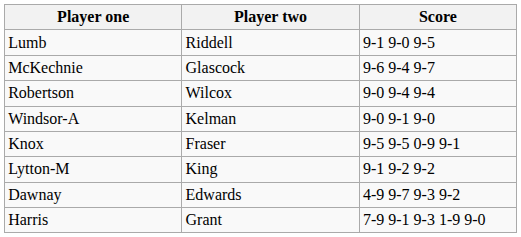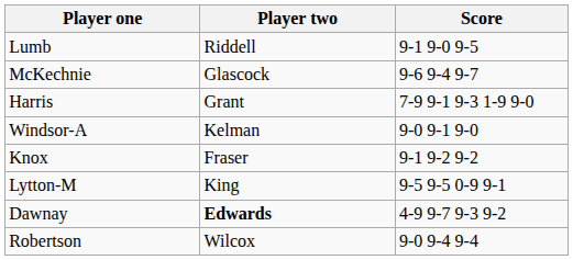rows swapped: Robertson <-> Harris
Knox | Score: 9-5 9-5 0-9 9-1 -> 9-1 9-2 9-2
Lytton-M | Score: 9-1 9-2 9-2 -> 9-5 9-5 0-9 9-1
Dawnay | Player two: normal -> bold
